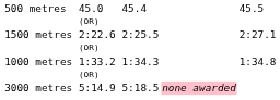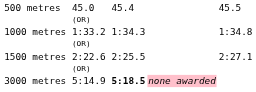rows swapped: 1000 metres <-> 1500 metres
3000 metres | column 5: normal -> bold
